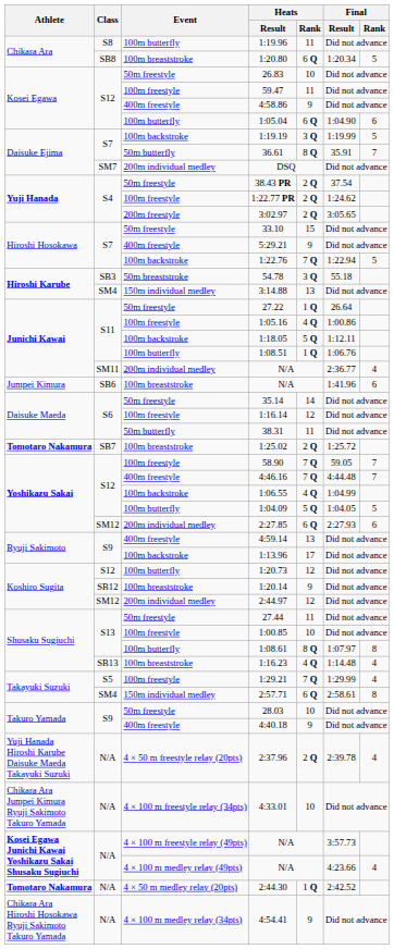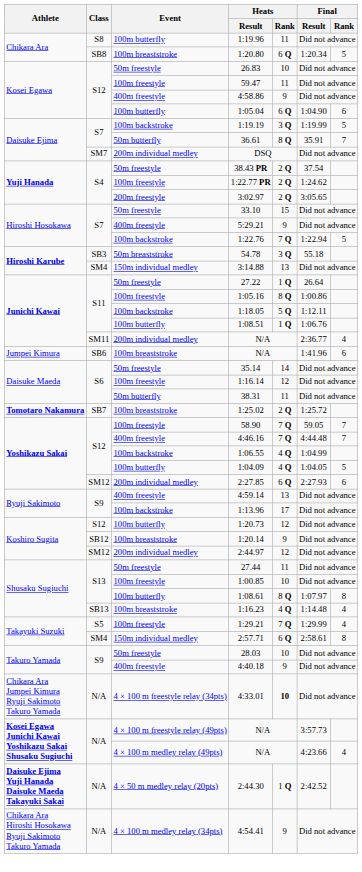1:05.16 | Heats / Rank: 4 Q -> 8 Q
1:04.09 | Heats / Rank: 5 Q -> 4 Q
- row: Yuji Hanada Hiroshi Karube Daisuke Maeda Takayuki Suzuki | N/A | 4 × 50 m freestyle relay (20pts) | 2:37.96 | 2 Q | 2:39.78 | 4
4:33.01 | Heats / Rank: normal -> bold
2:44.30 | Athlete: Tomotaro Nakamura -> Daisuke Ejima Yuji Hanada Daisuke Maeda Takayuki Sakai
